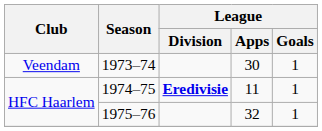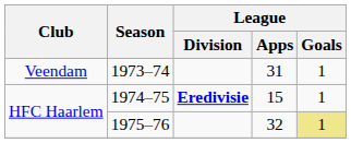1973–74 | League / Apps: 30 -> 31
1974–75 | League / Apps: 11 -> 15
1975–76 | League / Goals: no background -> khaki background
